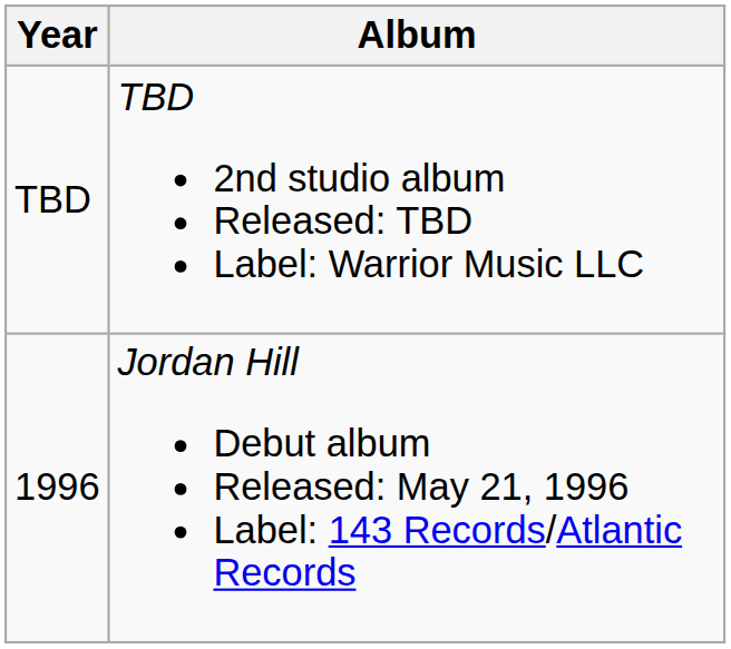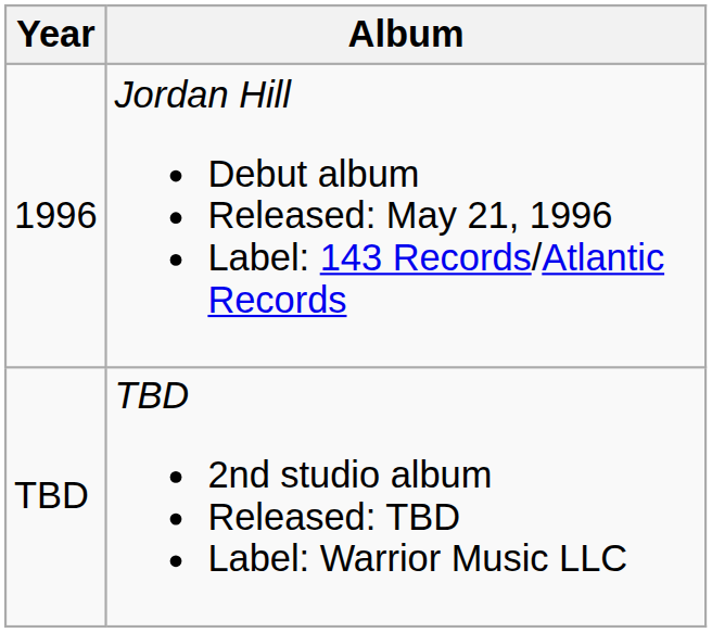rows swapped: 1996 <-> TBD
